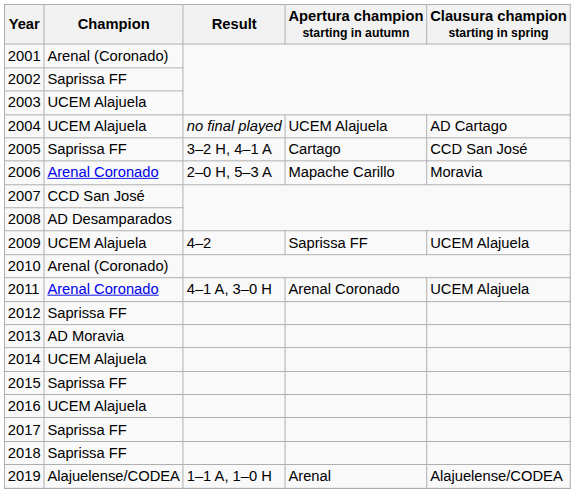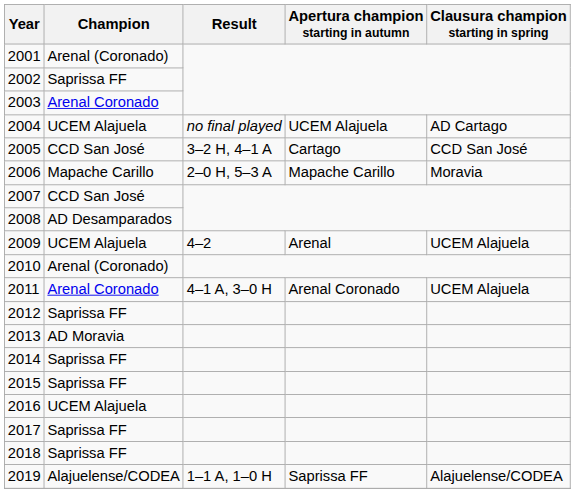2003 | Champion: UCEM Alajuela -> Arenal Coronado
2005 | Champion: Saprissa FF -> CCD San José
2006 | Champion: Arenal Coronado -> Mapache Carillo
2009 | Apertura champion starting in autumn: Saprissa FF -> Arenal
2014 | Champion: UCEM Alajuela -> Saprissa FF
2019 | Apertura champion starting in autumn: Arenal -> Saprissa FF
